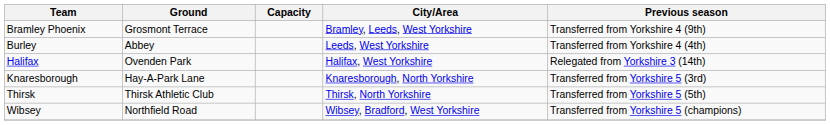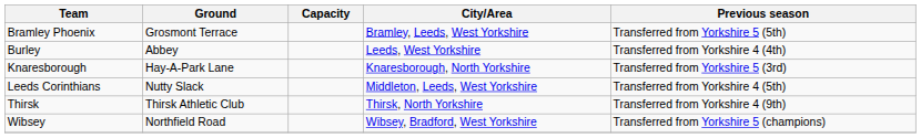Bramley Phoenix | Previous season: Transferred from Yorkshire 4 (9th) -> Transferred from Yorkshire 5 (5th)
- row: Halifax | Ovenden Park | Halifax, West Yorkshire | Relegated from Yorkshire 3 (14th)
+ row: Leeds Corinthians | Nutty Slack | Middleton, Leeds, West Yorkshire | Transferred from Yorkshire 4 (5th)
Thirsk | Previous season: Transferred from Yorkshire 5 (5th) -> Transferred from Yorkshire 4 (9th)
